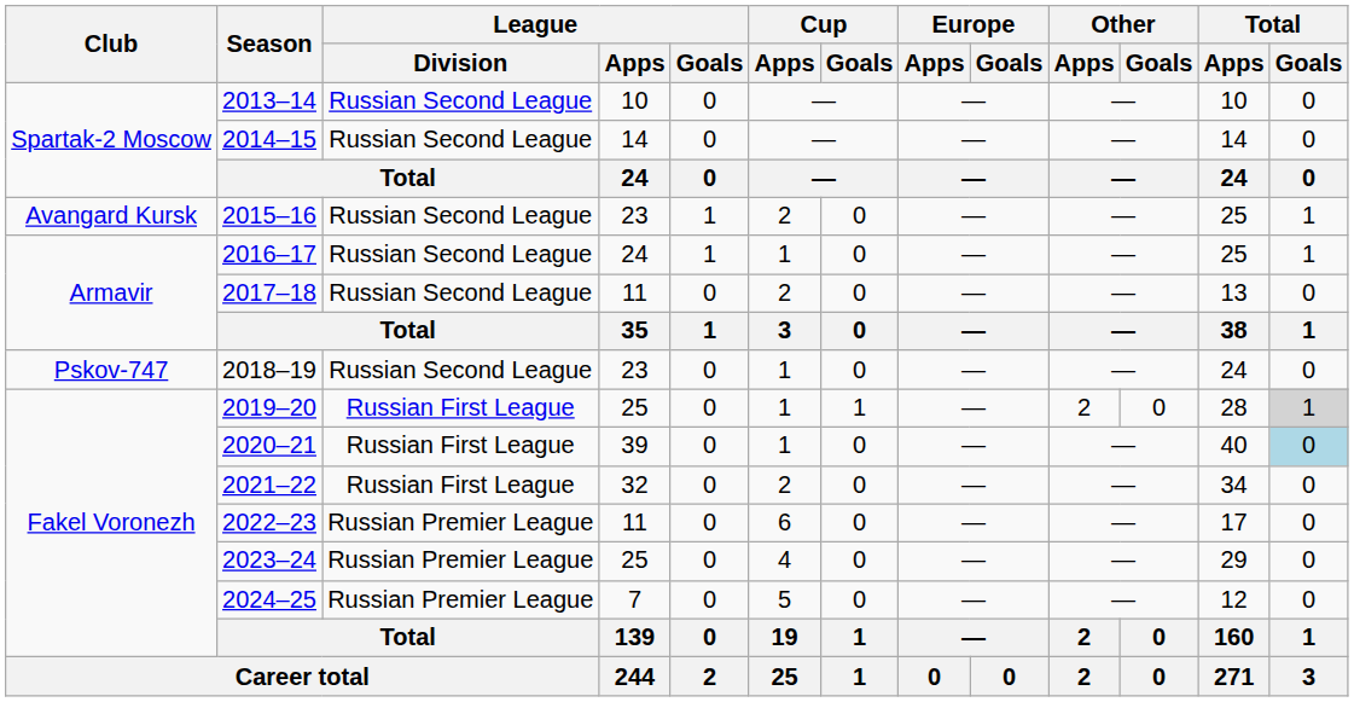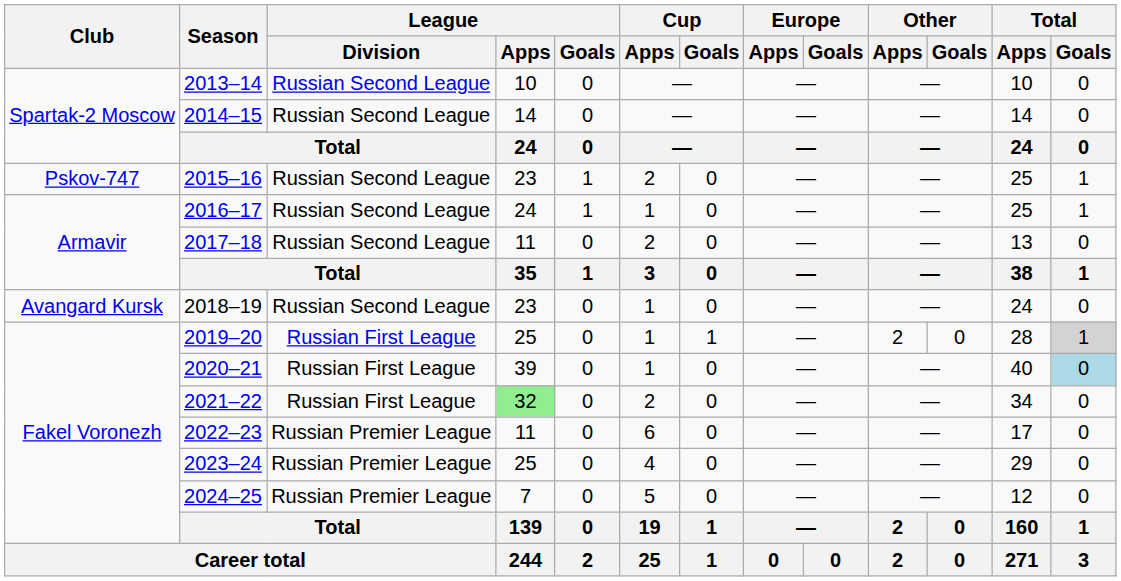2015–16 | Club: Avangard Kursk -> Pskov-747
2018–19 | Club: Pskov-747 -> Avangard Kursk
2021–22 | League / Apps: no background -> lightgreen background
